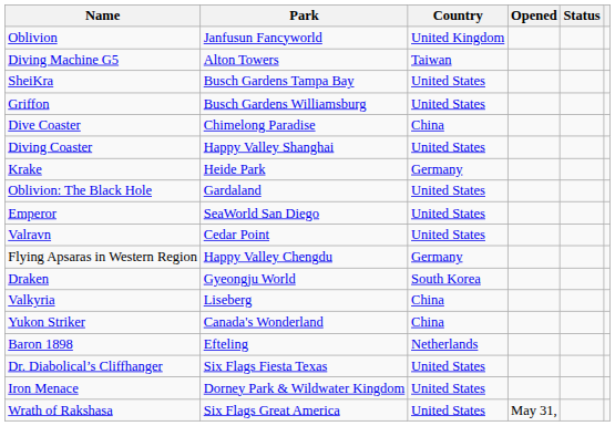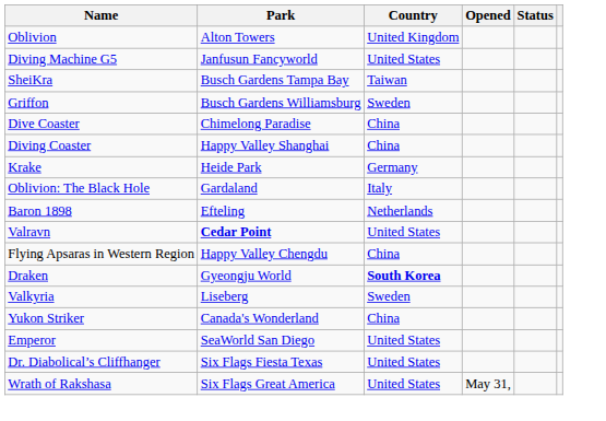Oblivion | Park: Janfusun Fancyworld -> Alton Towers
Diving Machine G5 | Park: Alton Towers -> Janfusun Fancyworld
Diving Machine G5 | Country: Taiwan -> United States
SheiKra | Country: United States -> Taiwan
Griffon | Country: United States -> Sweden
Diving Coaster | Country: United States -> China
Oblivion: The Black Hole | Country: United States -> Italy
rows swapped: Baron 1898 <-> Emperor
Valravn | Park: normal -> bold
Flying Apsaras in Western Region | Country: Germany -> China
Draken | Country: normal -> bold
Valkyria | Country: China -> Sweden
- row: Iron Menace | Dorney Park & Wildwater Kingdom | United States
